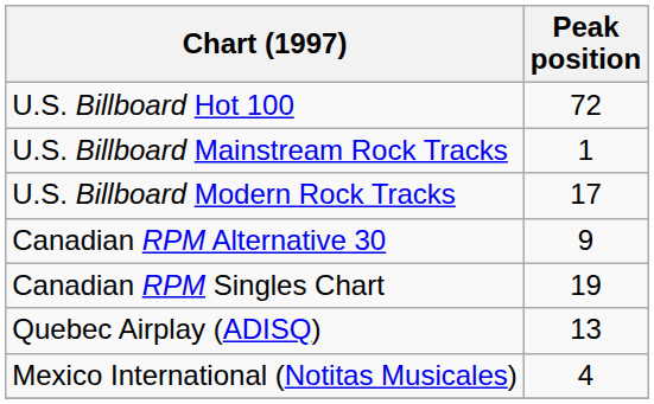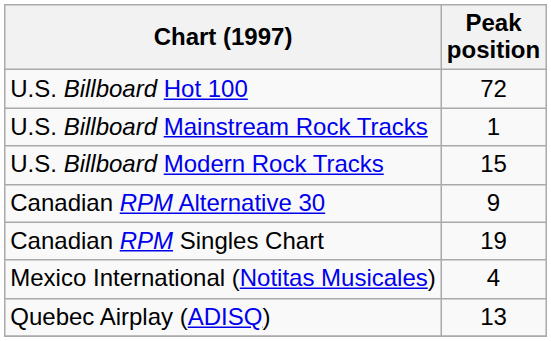U.S. Billboard Modern Rock Tracks | Peak position: 17 -> 15
rows swapped: Mexico International (Notitas Musicales) <-> Quebec Airplay (ADISQ)
